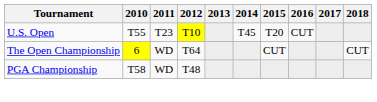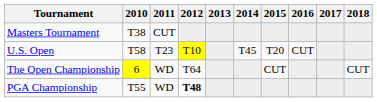+ row: Masters Tournament | T38 | CUT
U.S. Open | 2010: T55 -> T58
PGA Championship | 2010: T58 -> T55
PGA Championship | 2012: normal -> bold
